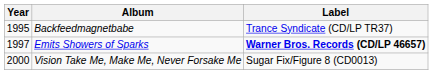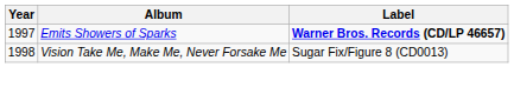- row: 1995 | Backfeedmagnetbabe | Trance Syndicate (CD/LP TR37)
Vision Take Me, Make Me, Never Forsake Me | Year: 2000 -> 1998
